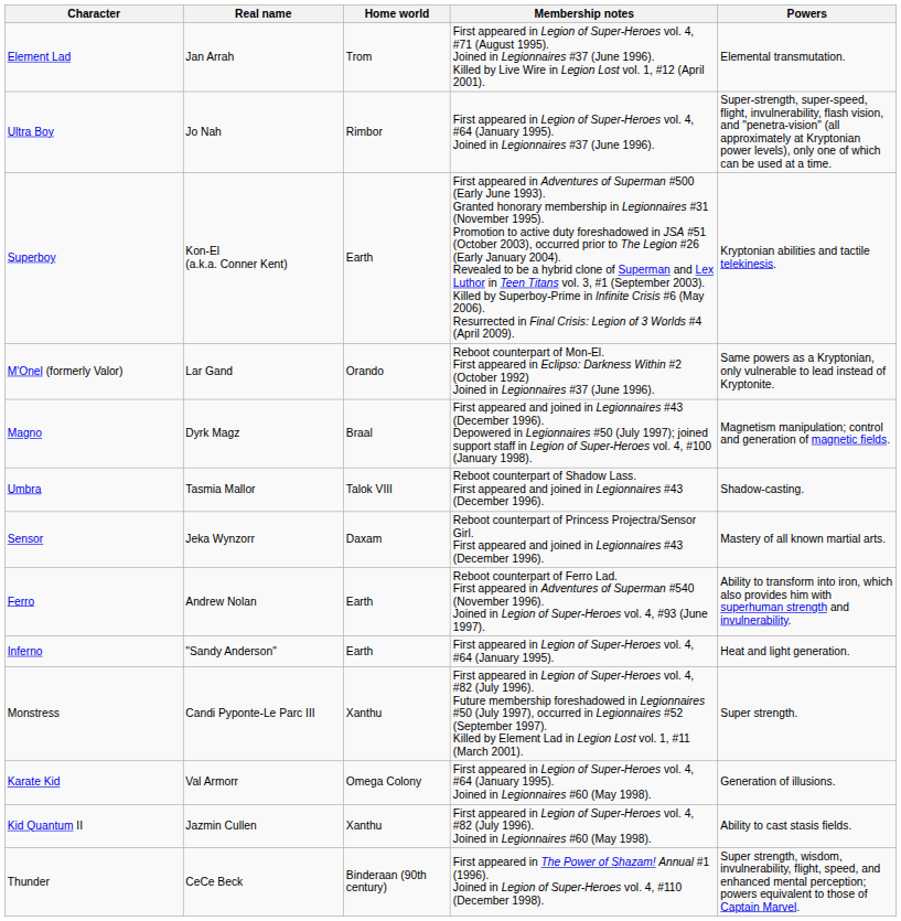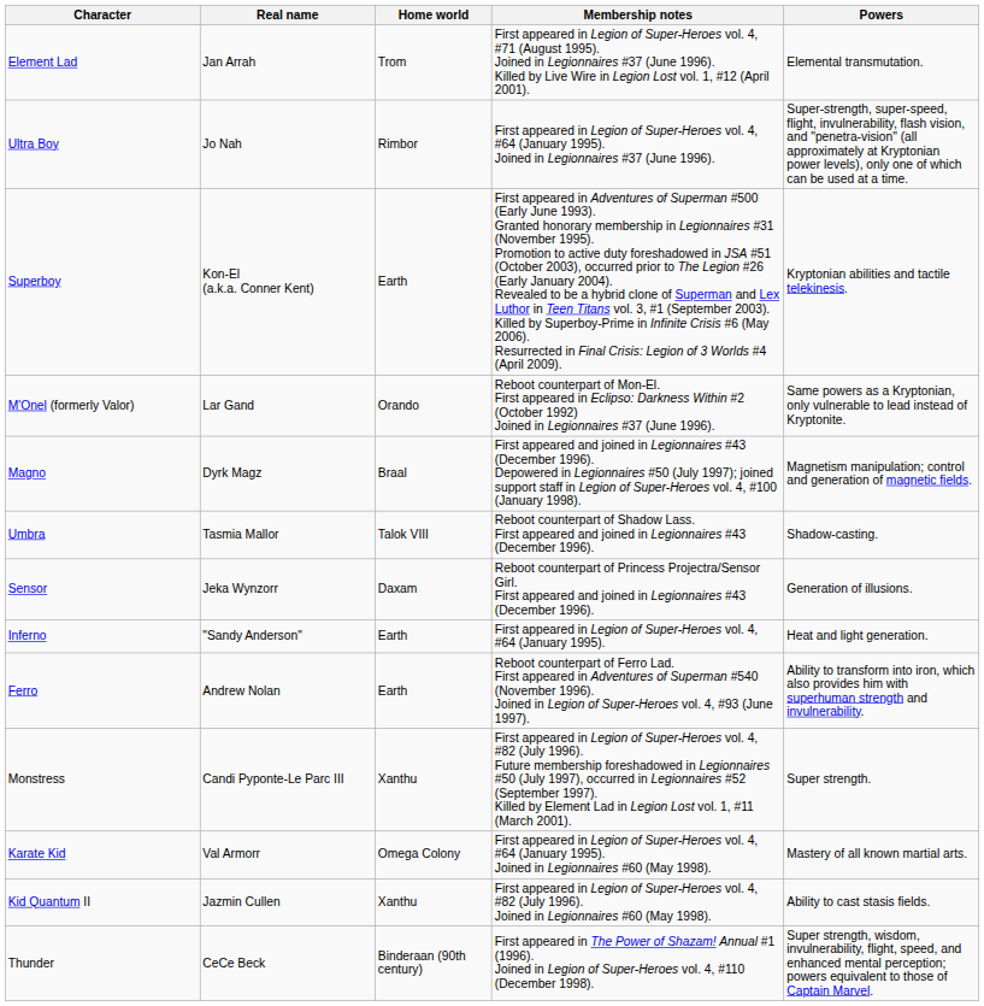Sensor | Powers: Mastery of all known martial arts. -> Generation of illusions.
rows swapped: Ferro <-> Inferno
Karate Kid | Powers: Generation of illusions. -> Mastery of all known martial arts.
